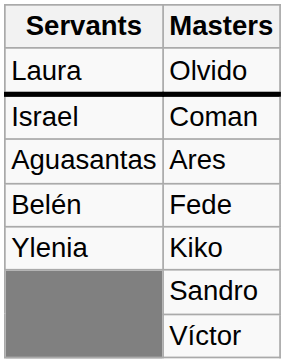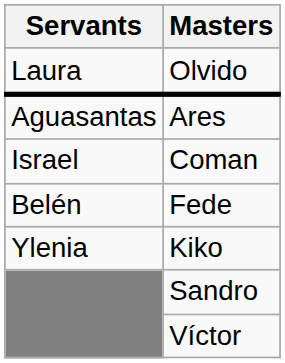rows swapped: Ares <-> Coman
